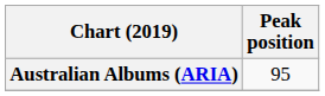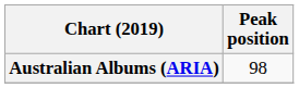Australian Albums (ARIA) | Peak position: 95 -> 98
